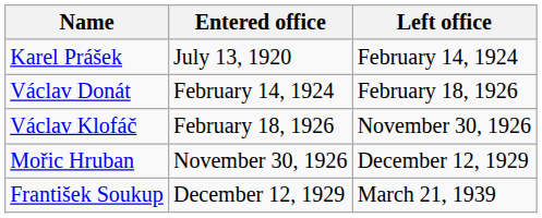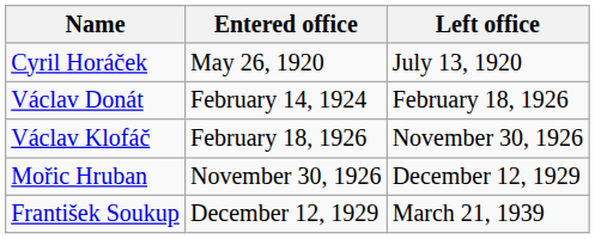+ row: Cyril Horáček | May 26, 1920 | July 13, 1920
- row: Karel Prášek | July 13, 1920 | February 14, 1924
